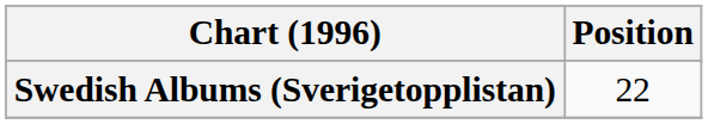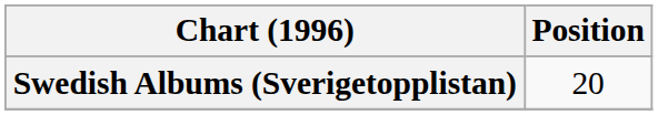Swedish Albums (Sverigetopplistan) | Position: 22 -> 20
